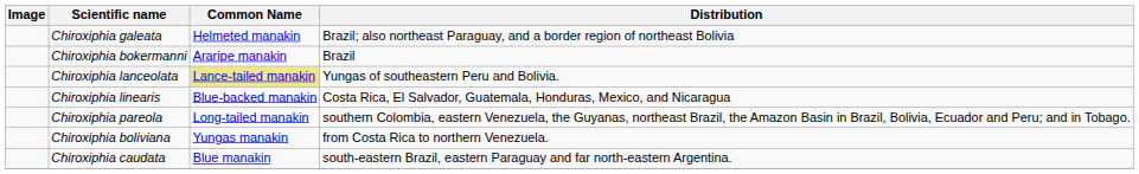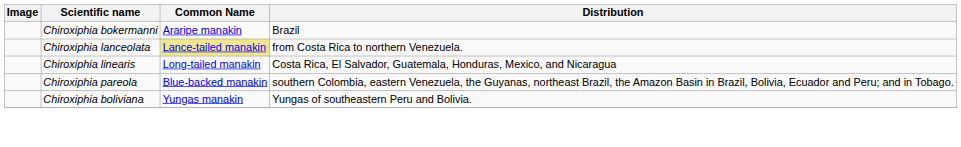- row: Chiroxiphia galeata | Helmeted manakin | Brazil; also northeast Paraguay, and a border region of northeast Bolivia
Chiroxiphia lanceolata | Distribution: Yungas of southeastern Peru and Bolivia. -> from Costa Rica to northern Venezuela.
Chiroxiphia linearis | Common Name: Blue-backed manakin -> Long-tailed manakin
Chiroxiphia pareola | Common Name: Long-tailed manakin -> Blue-backed manakin
Chiroxiphia boliviana | Distribution: from Costa Rica to northern Venezuela. -> Yungas of southeastern Peru and Bolivia.
- row: Chiroxiphia caudata | Blue manakin | south-eastern Brazil, eastern Paraguay and far north-eastern Argentina.
